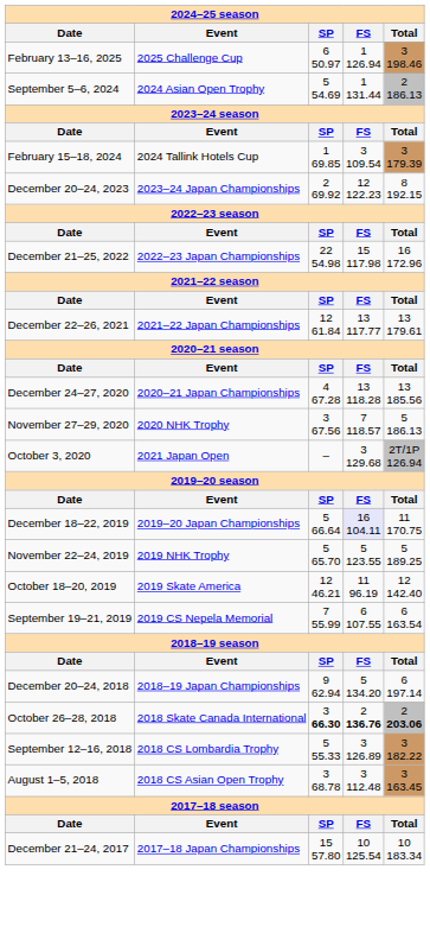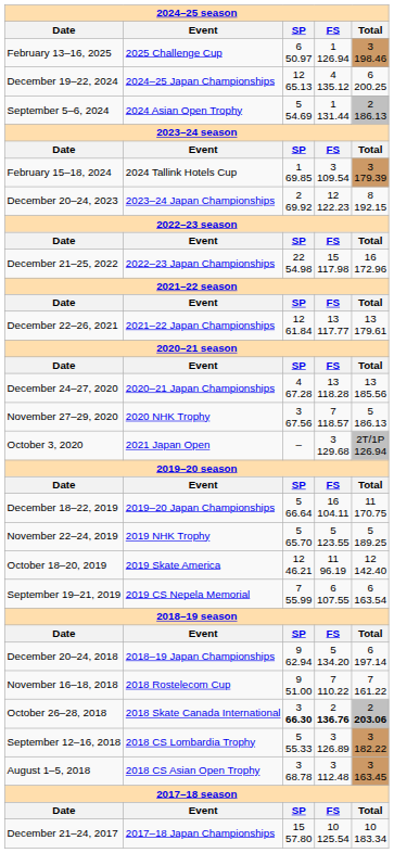+ row: December 19–22, 2024 | 2024–25 Japan Championships | 12 65.13 | 4 135.12 | 6 200.25
December 18–22, 2019 | column 4: lavender background -> no background
+ row: November 16–18, 2018 | 2018 Rostelecom Cup | 9 51.00 | 7 110.22 | 7 161.22
